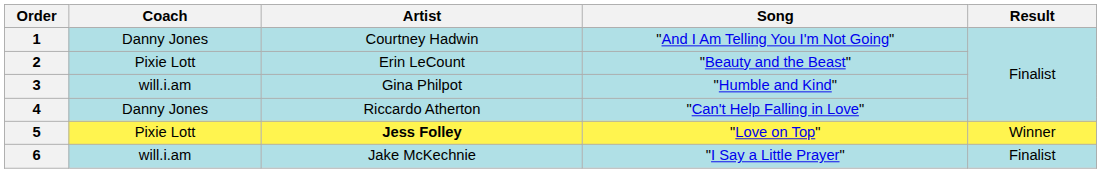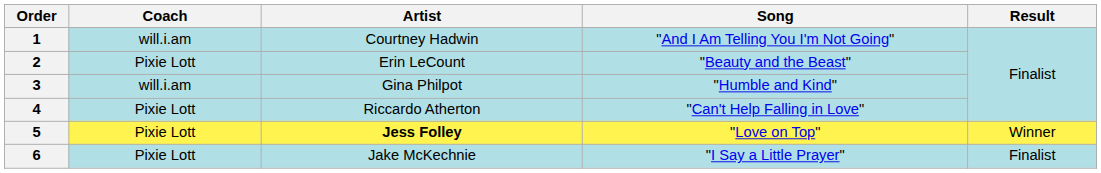1 | Coach: Danny Jones -> will.i.am
4 | Coach: Danny Jones -> Pixie Lott
6 | Coach: will.i.am -> Pixie Lott
